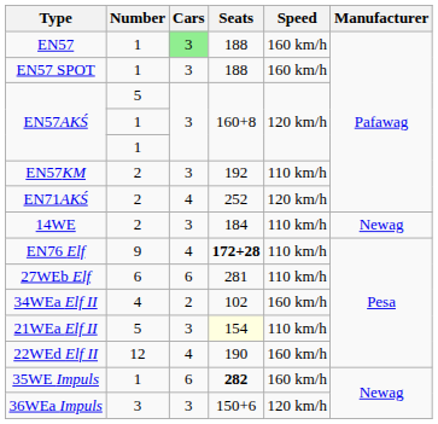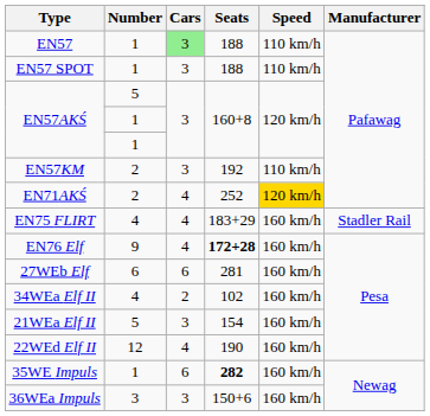EN57 | Speed: 160 km/h -> 110 km/h
EN57 SPOT | Speed: 160 km/h -> 110 km/h
EN71AKŚ | Speed: no background -> gold background
- row: 14WE | 2 | 3 | 184 | 110 km/h | Newag
+ row: EN75 FLIRT | 4 | 4 | 183+29 | 160 km/h | Stadler Rail
EN76 Elf | Speed: 110 km/h -> 160 km/h
27WEb Elf | Speed: 110 km/h -> 160 km/h
21WEa Elf II | Seats: lightyellow background -> no background
21WEa Elf II | Speed: 110 km/h -> 160 km/h
36WEa Impuls | Speed: 120 km/h -> 160 km/h
